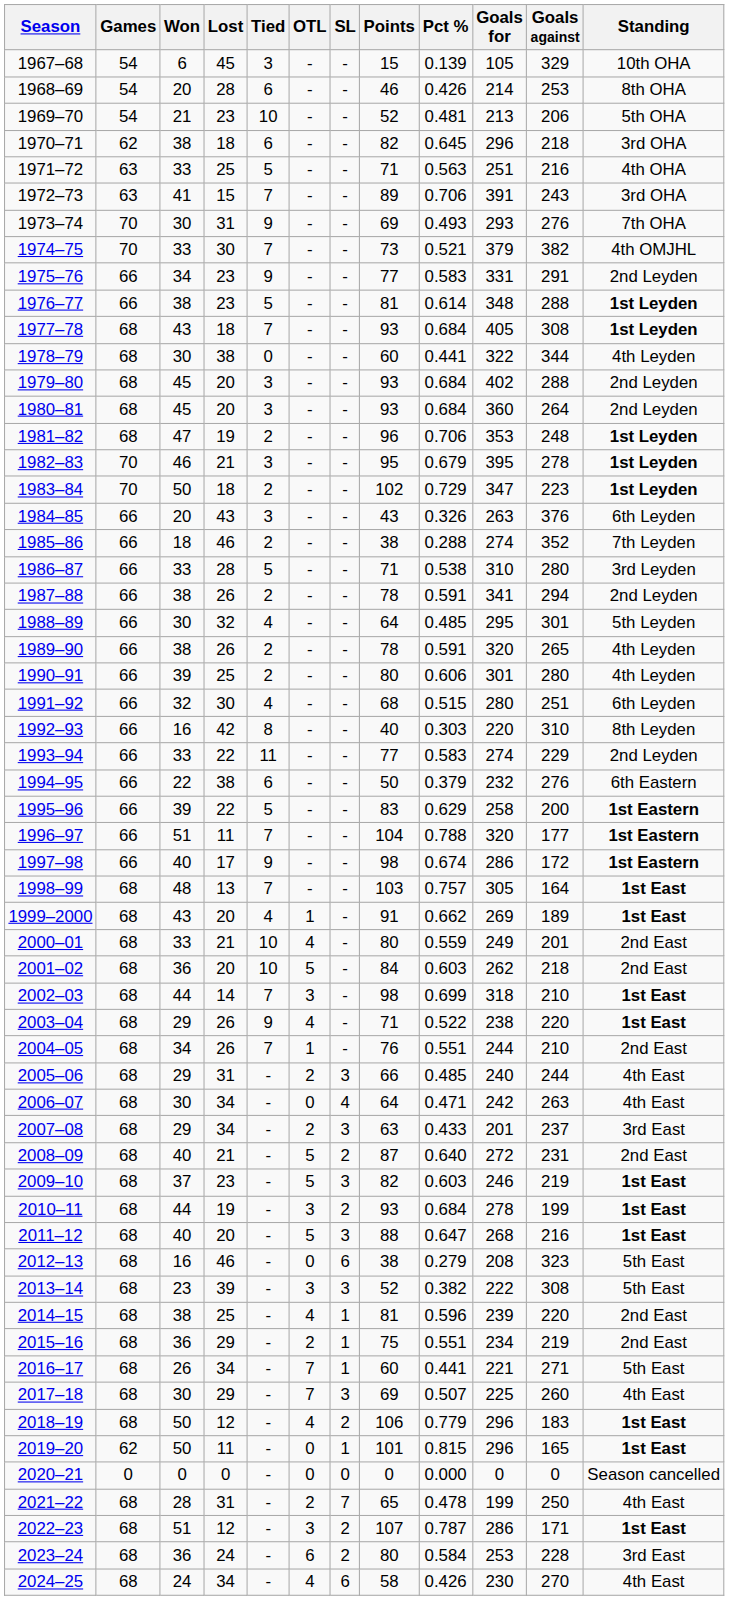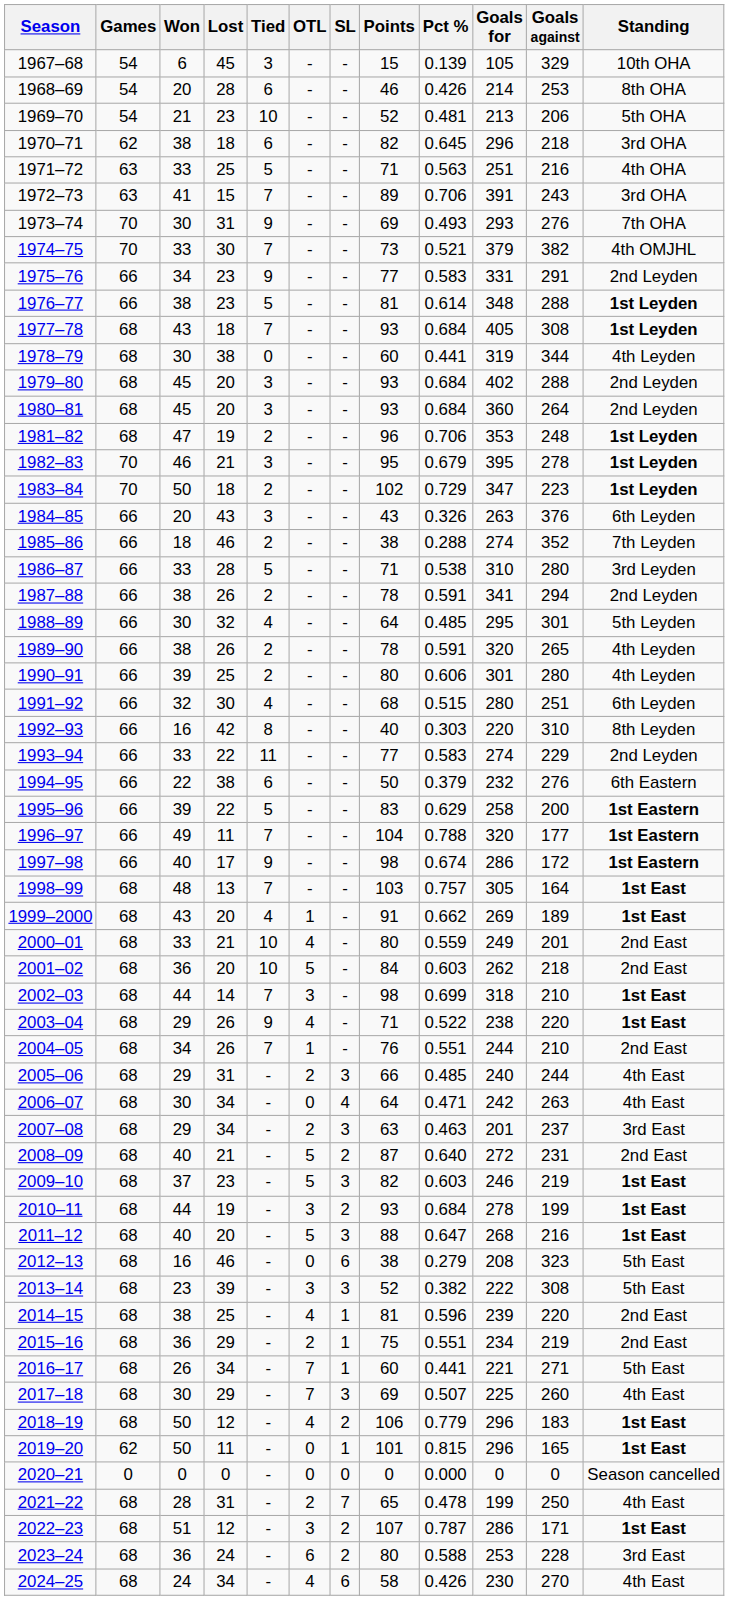1978–79 | Goals for: 322 -> 319
1996–97 | Won: 51 -> 49
2007–08 | Pct %: 0.433 -> 0.463
2023–24 | Pct %: 0.584 -> 0.588
